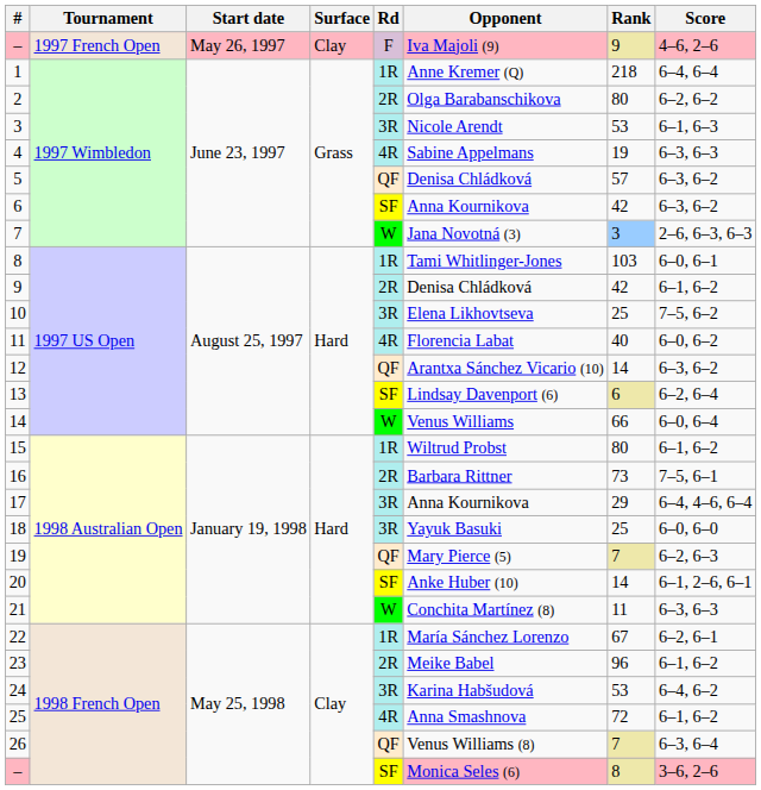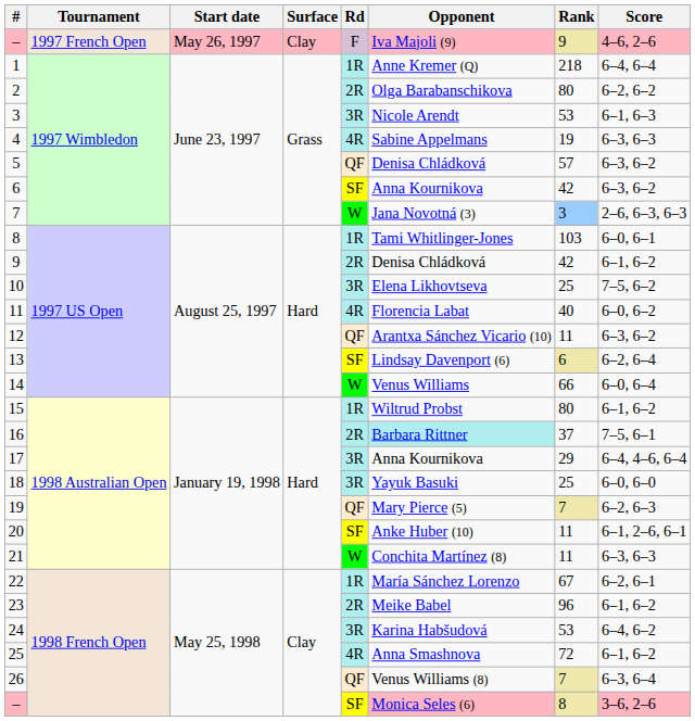12 | Rank: 14 -> 11
16 | Opponent: no background -> paleturquoise background
16 | Rank: 73 -> 37
20 | Rank: 14 -> 11
